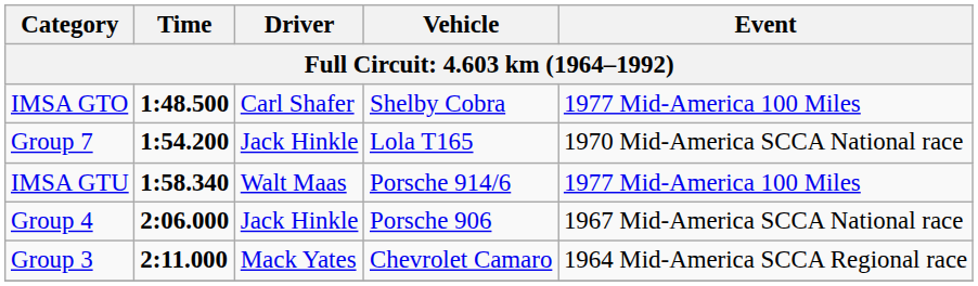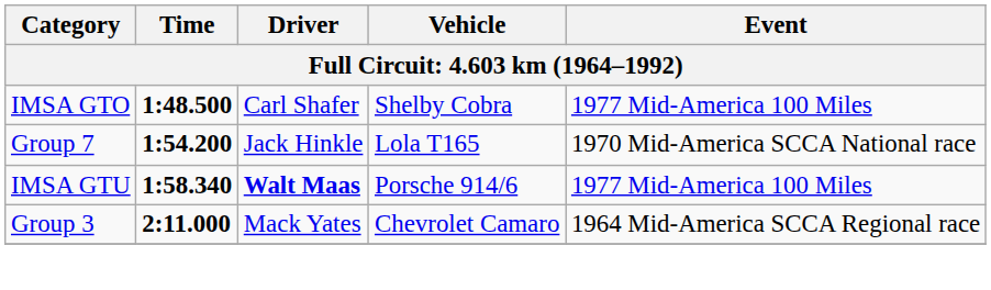IMSA GTU | Driver: normal -> bold
- row: Group 4 | 2:06.000 | Jack Hinkle | Porsche 906 | 1967 Mid-America SCCA National race
